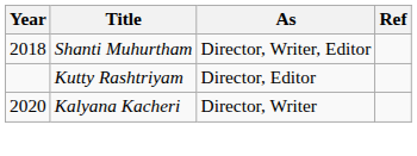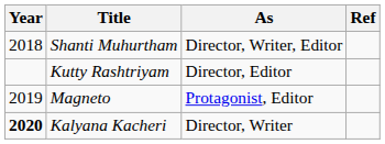+ row: 2019 | Magneto | Protagonist, Editor
Kalyana Kacheri | Year: normal -> bold
